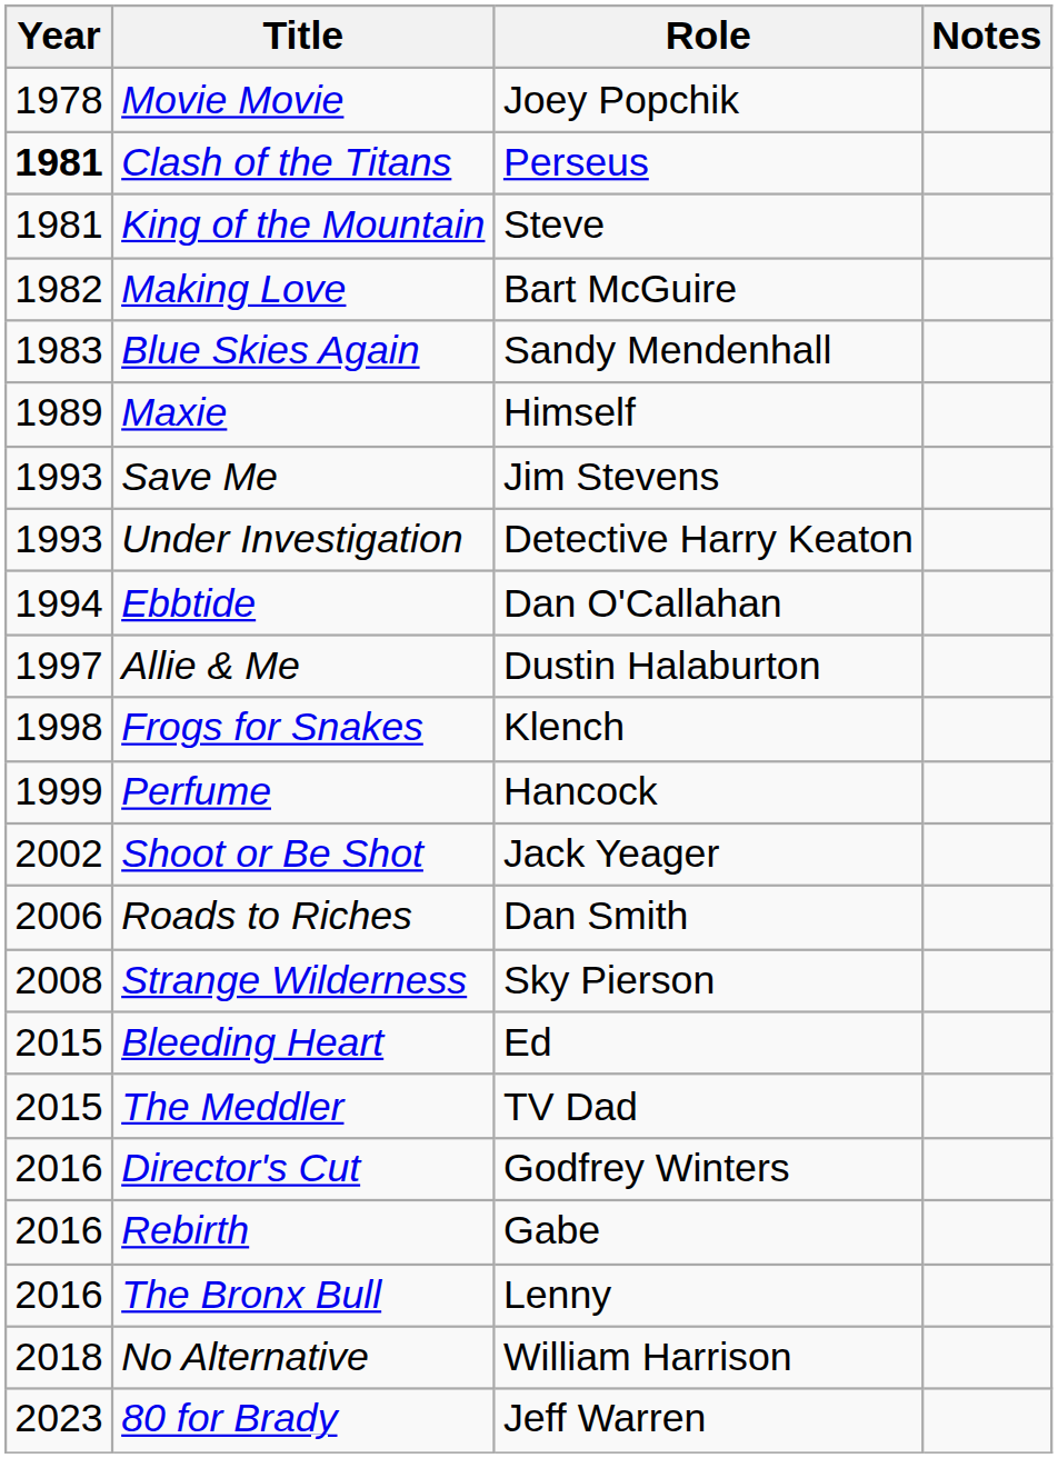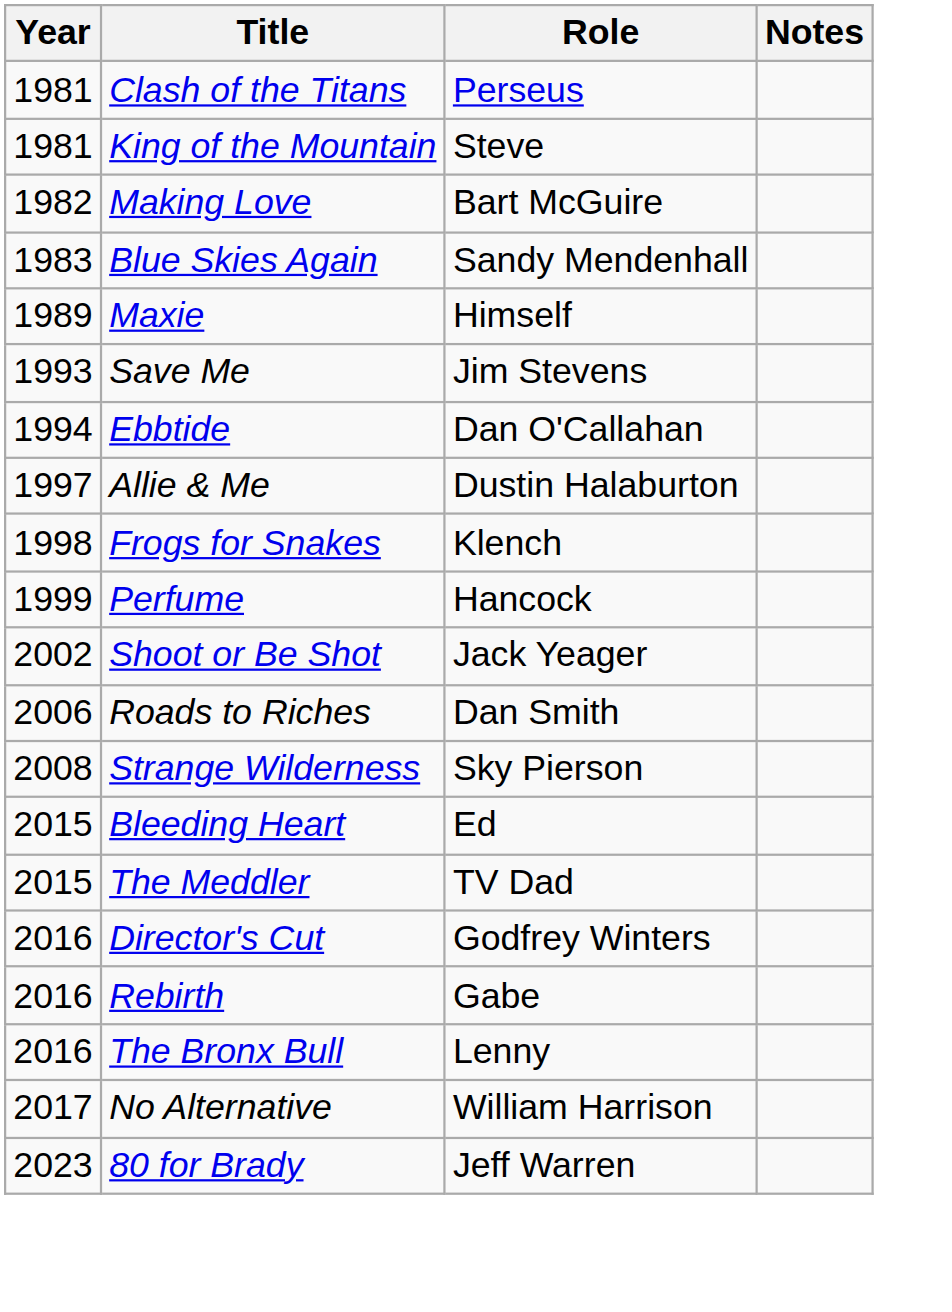- row: 1978 | Movie Movie | Joey Popchik
Clash of the Titans | Year: bold -> normal
- row: 1993 | Under Investigation | Detective Harry Keaton
No Alternative | Year: 2018 -> 2017
